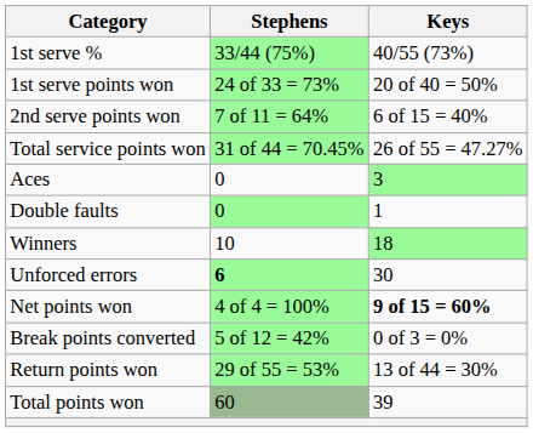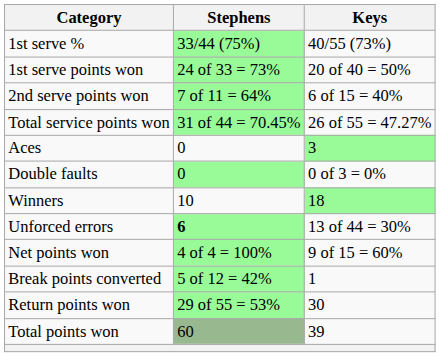Double faults | Keys: 1 -> 0 of 3 = 0%
Unforced errors | Keys: 30 -> 13 of 44 = 30%
Net points won | Keys: bold -> normal
Break points converted | Keys: 0 of 3 = 0% -> 1
Return points won | Keys: 13 of 44 = 30% -> 30
